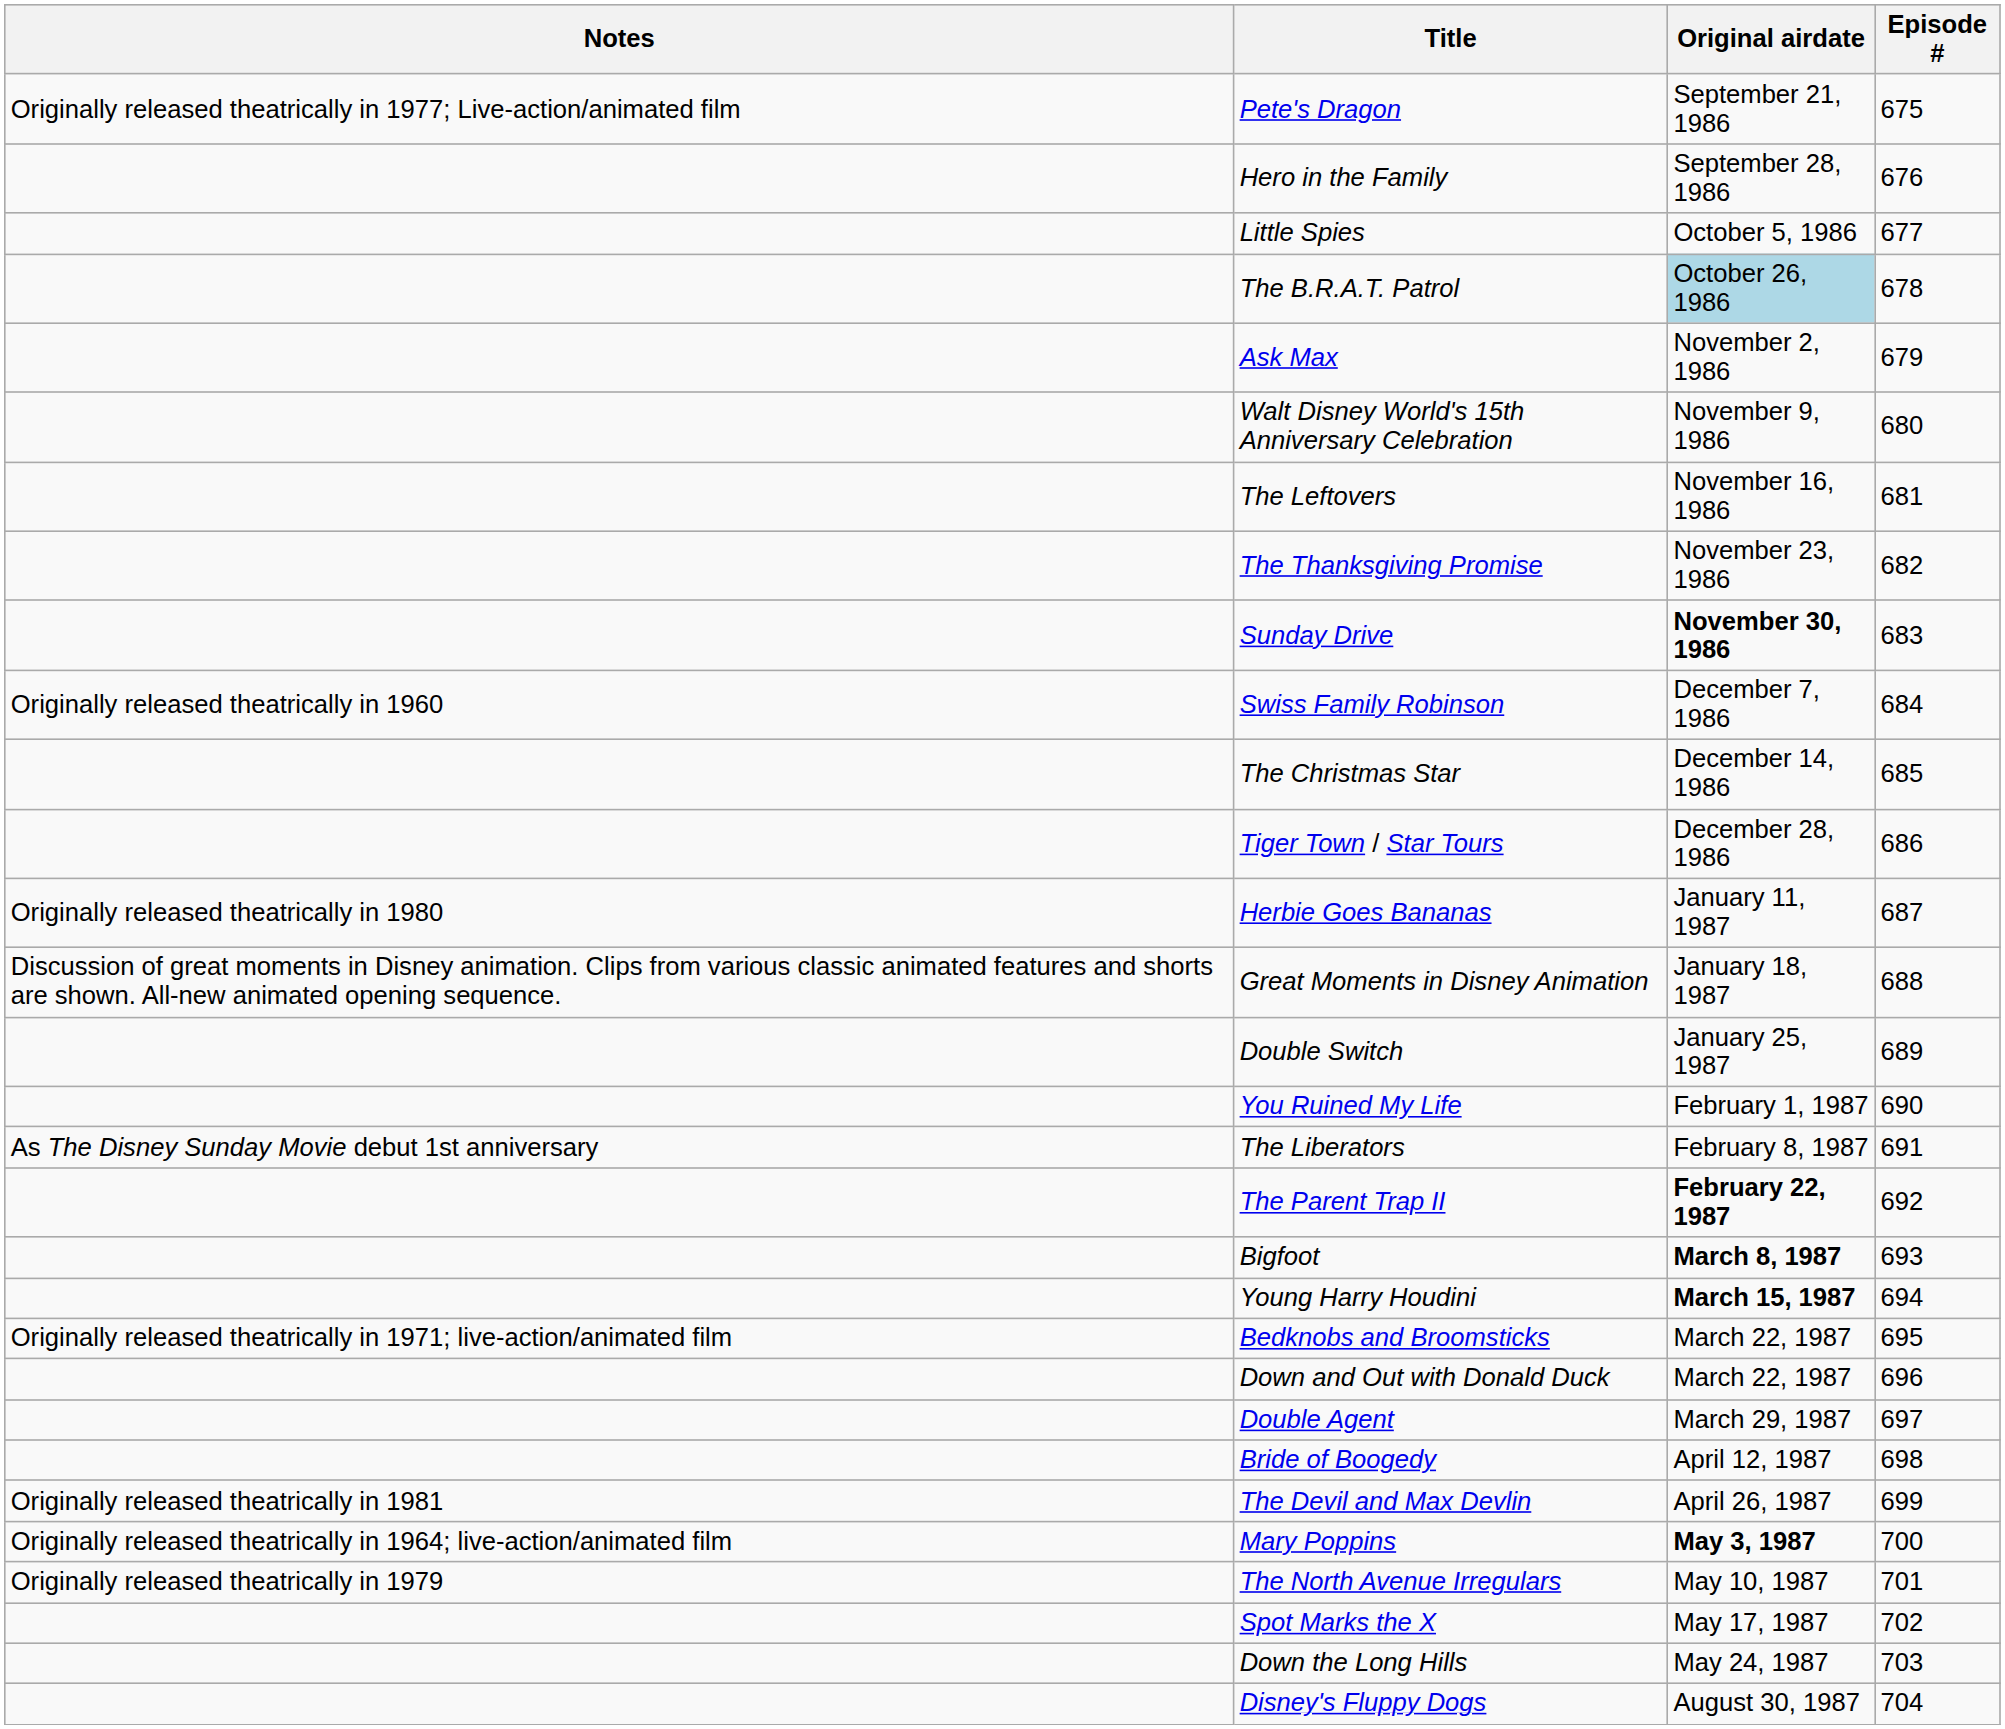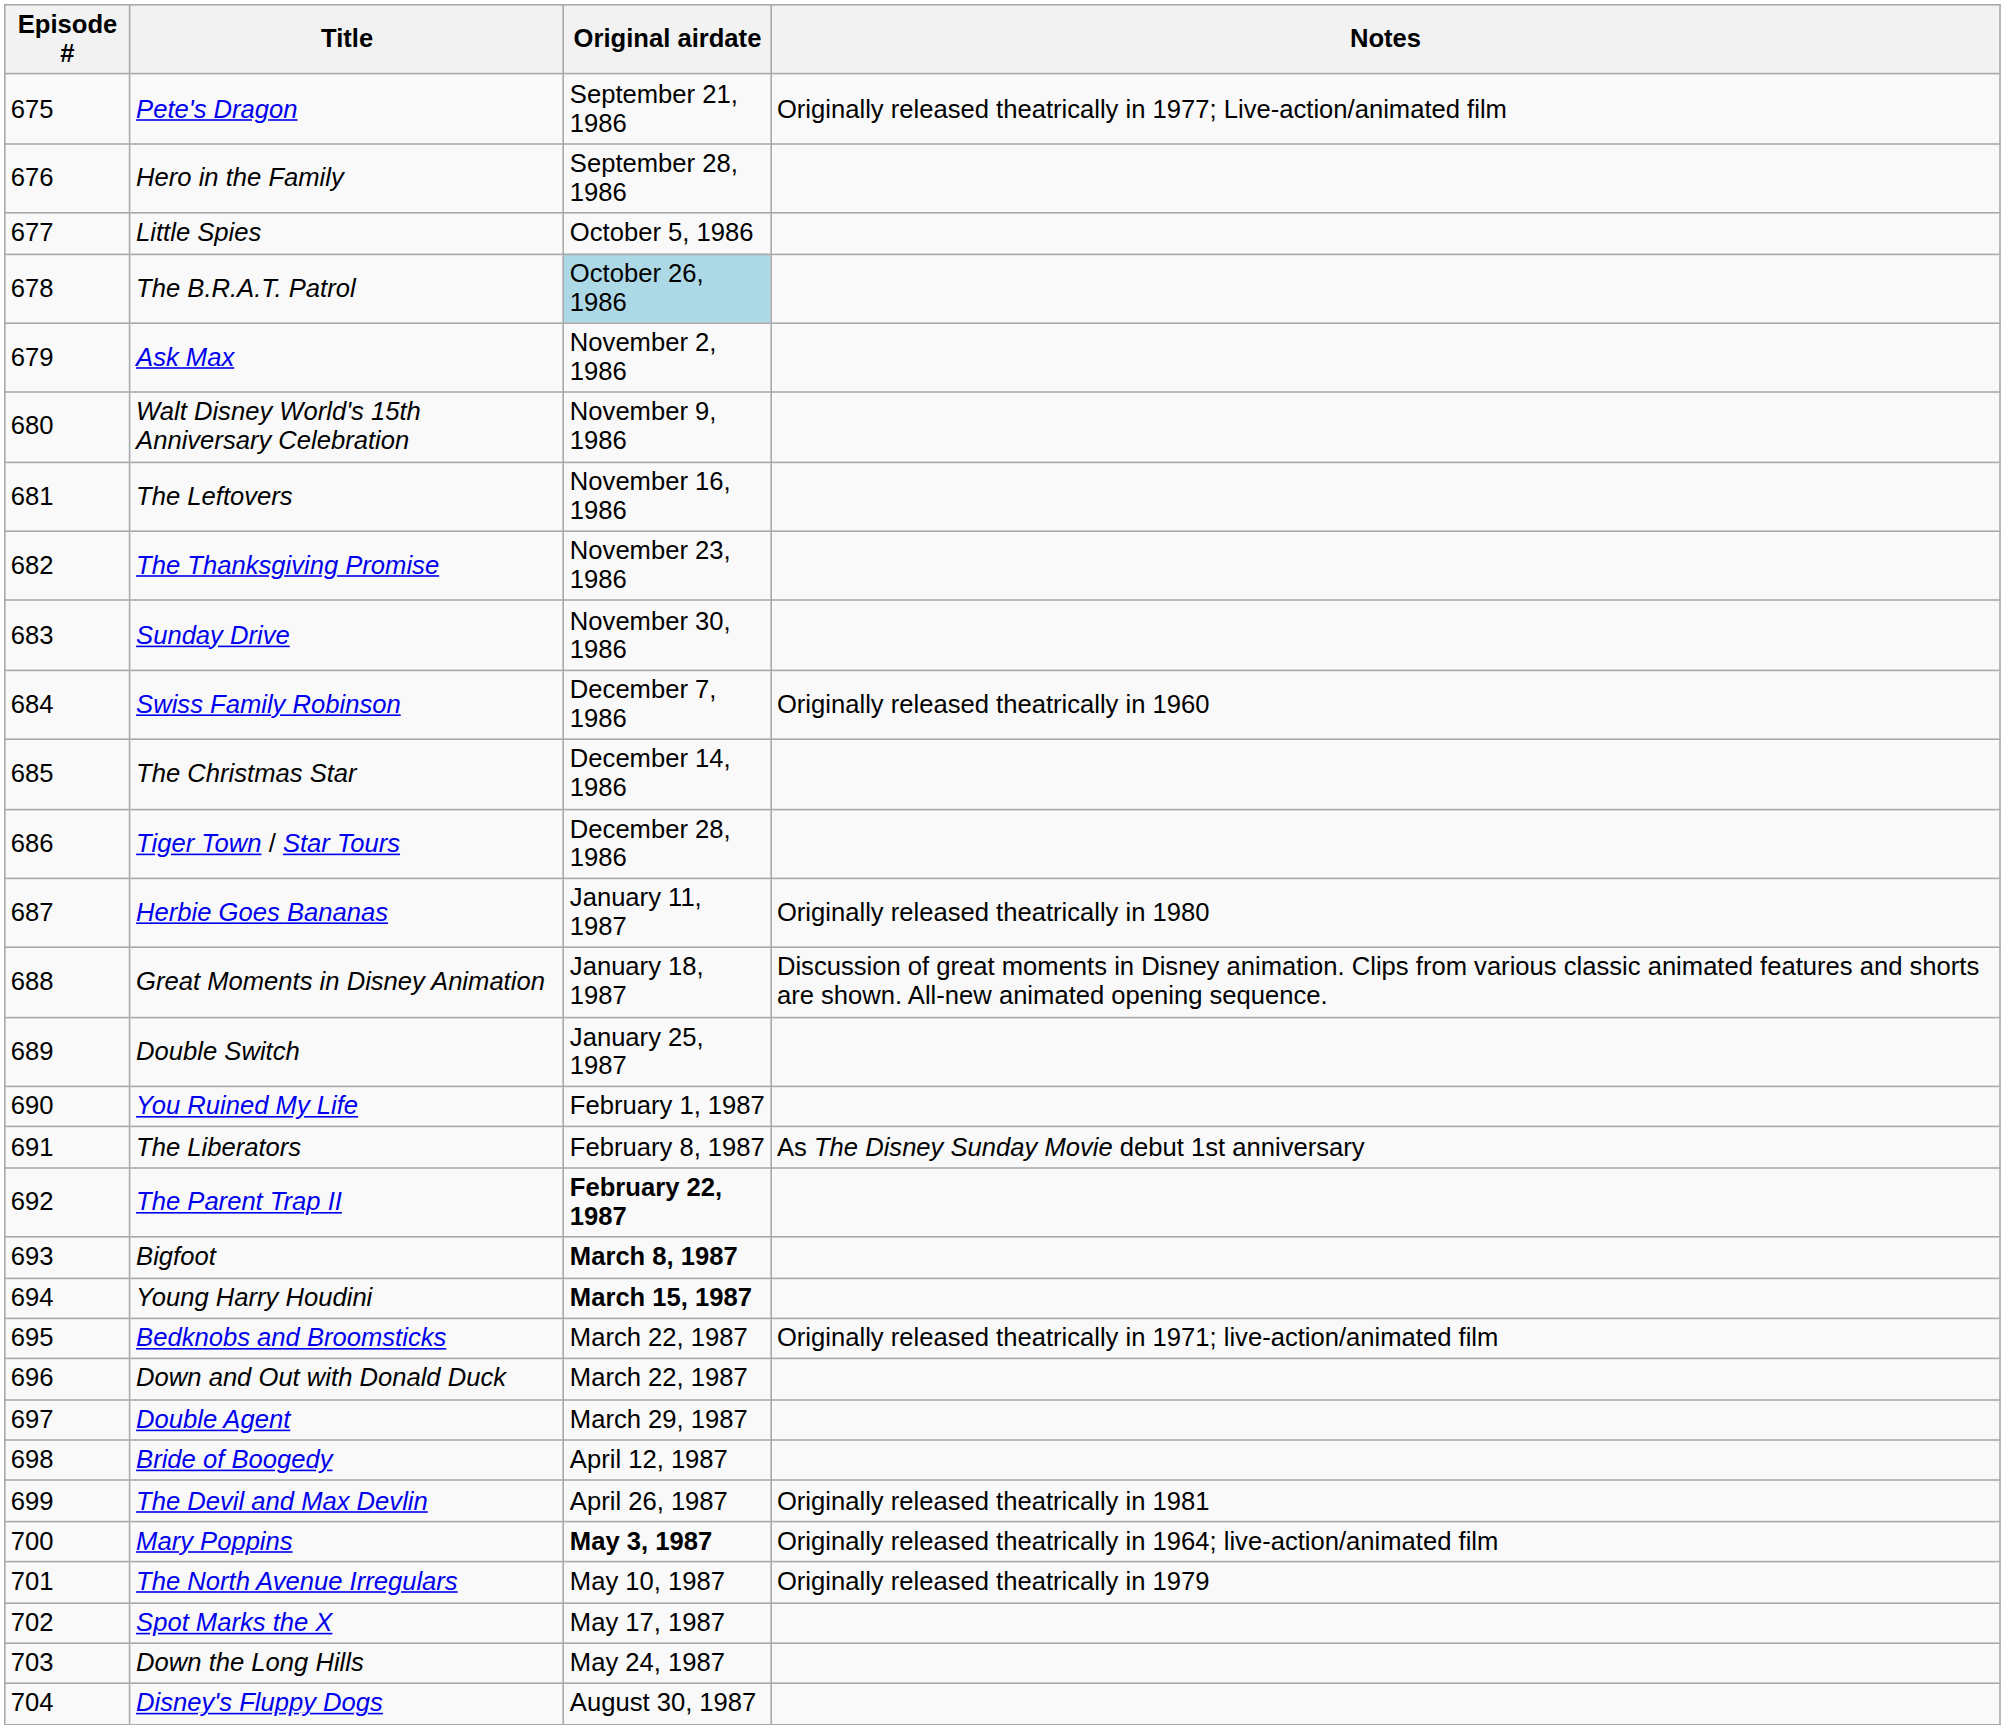columns swapped: Episode # <-> Notes
Sunday Drive | Original airdate: bold -> normal
